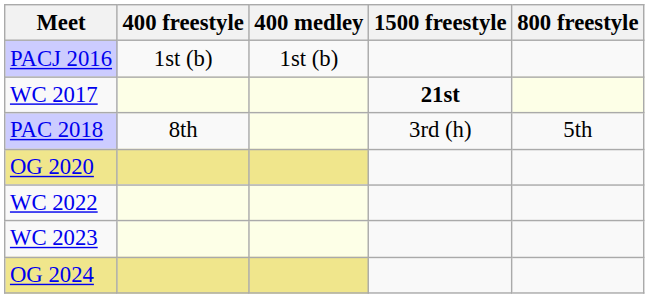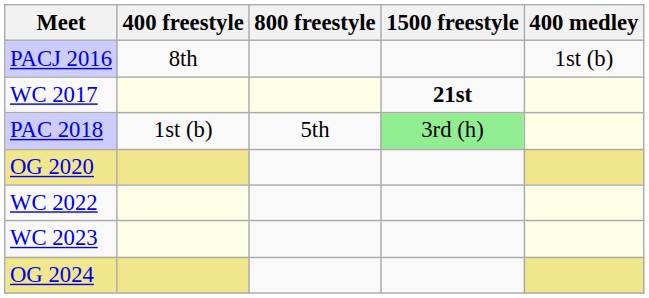columns swapped: 800 freestyle <-> 400 medley
PACJ 2016 | 400 freestyle: 1st (b) -> 8th
PAC 2018 | 400 freestyle: 8th -> 1st (b)
PAC 2018 | 1500 freestyle: no background -> lightgreen background
